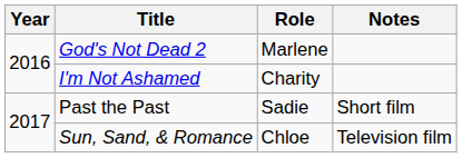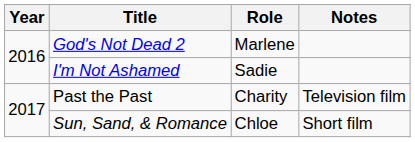I'm Not Ashamed | Role: Charity -> Sadie
Past the Past | Role: Sadie -> Charity
Past the Past | Notes: Short film -> Television film
Sun, Sand, & Romance | Notes: Television film -> Short film
